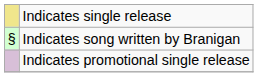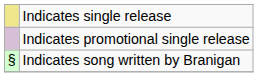rows swapped: Indicates promotional single release <-> Indicates song written by Branigan
